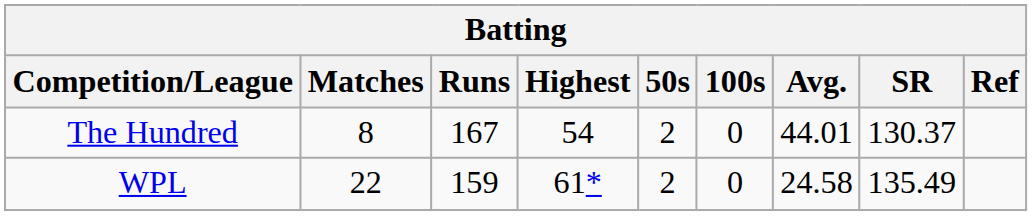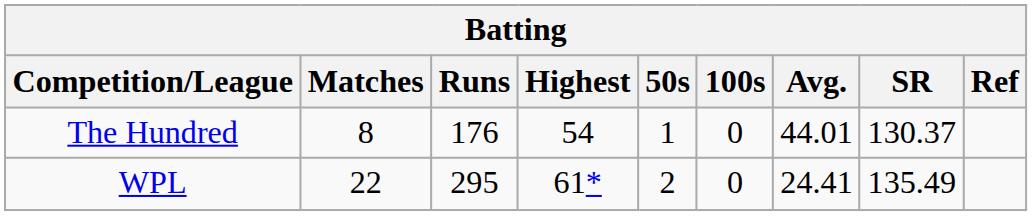The Hundred | Runs: 167 -> 176
The Hundred | 50s: 2 -> 1
WPL | Runs: 159 -> 295
WPL | Avg.: 24.58 -> 24.41
